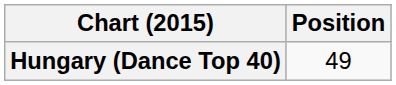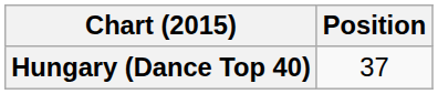Hungary (Dance Top 40) | Position: 49 -> 37
